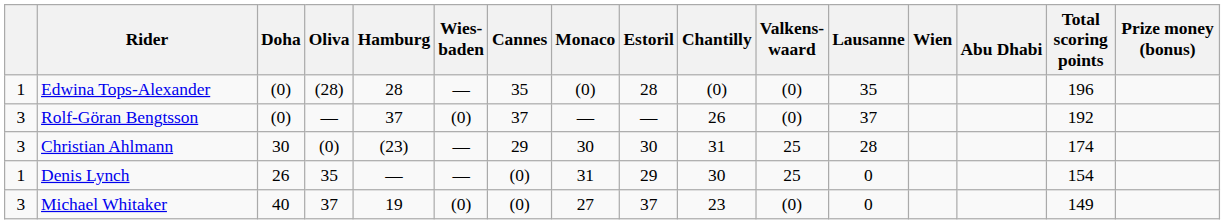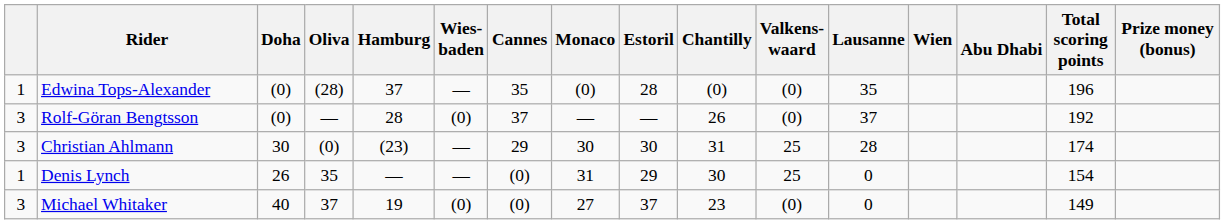Edwina Tops-Alexander | Hamburg: 28 -> 37
Rolf-Göran Bengtsson | Hamburg: 37 -> 28
